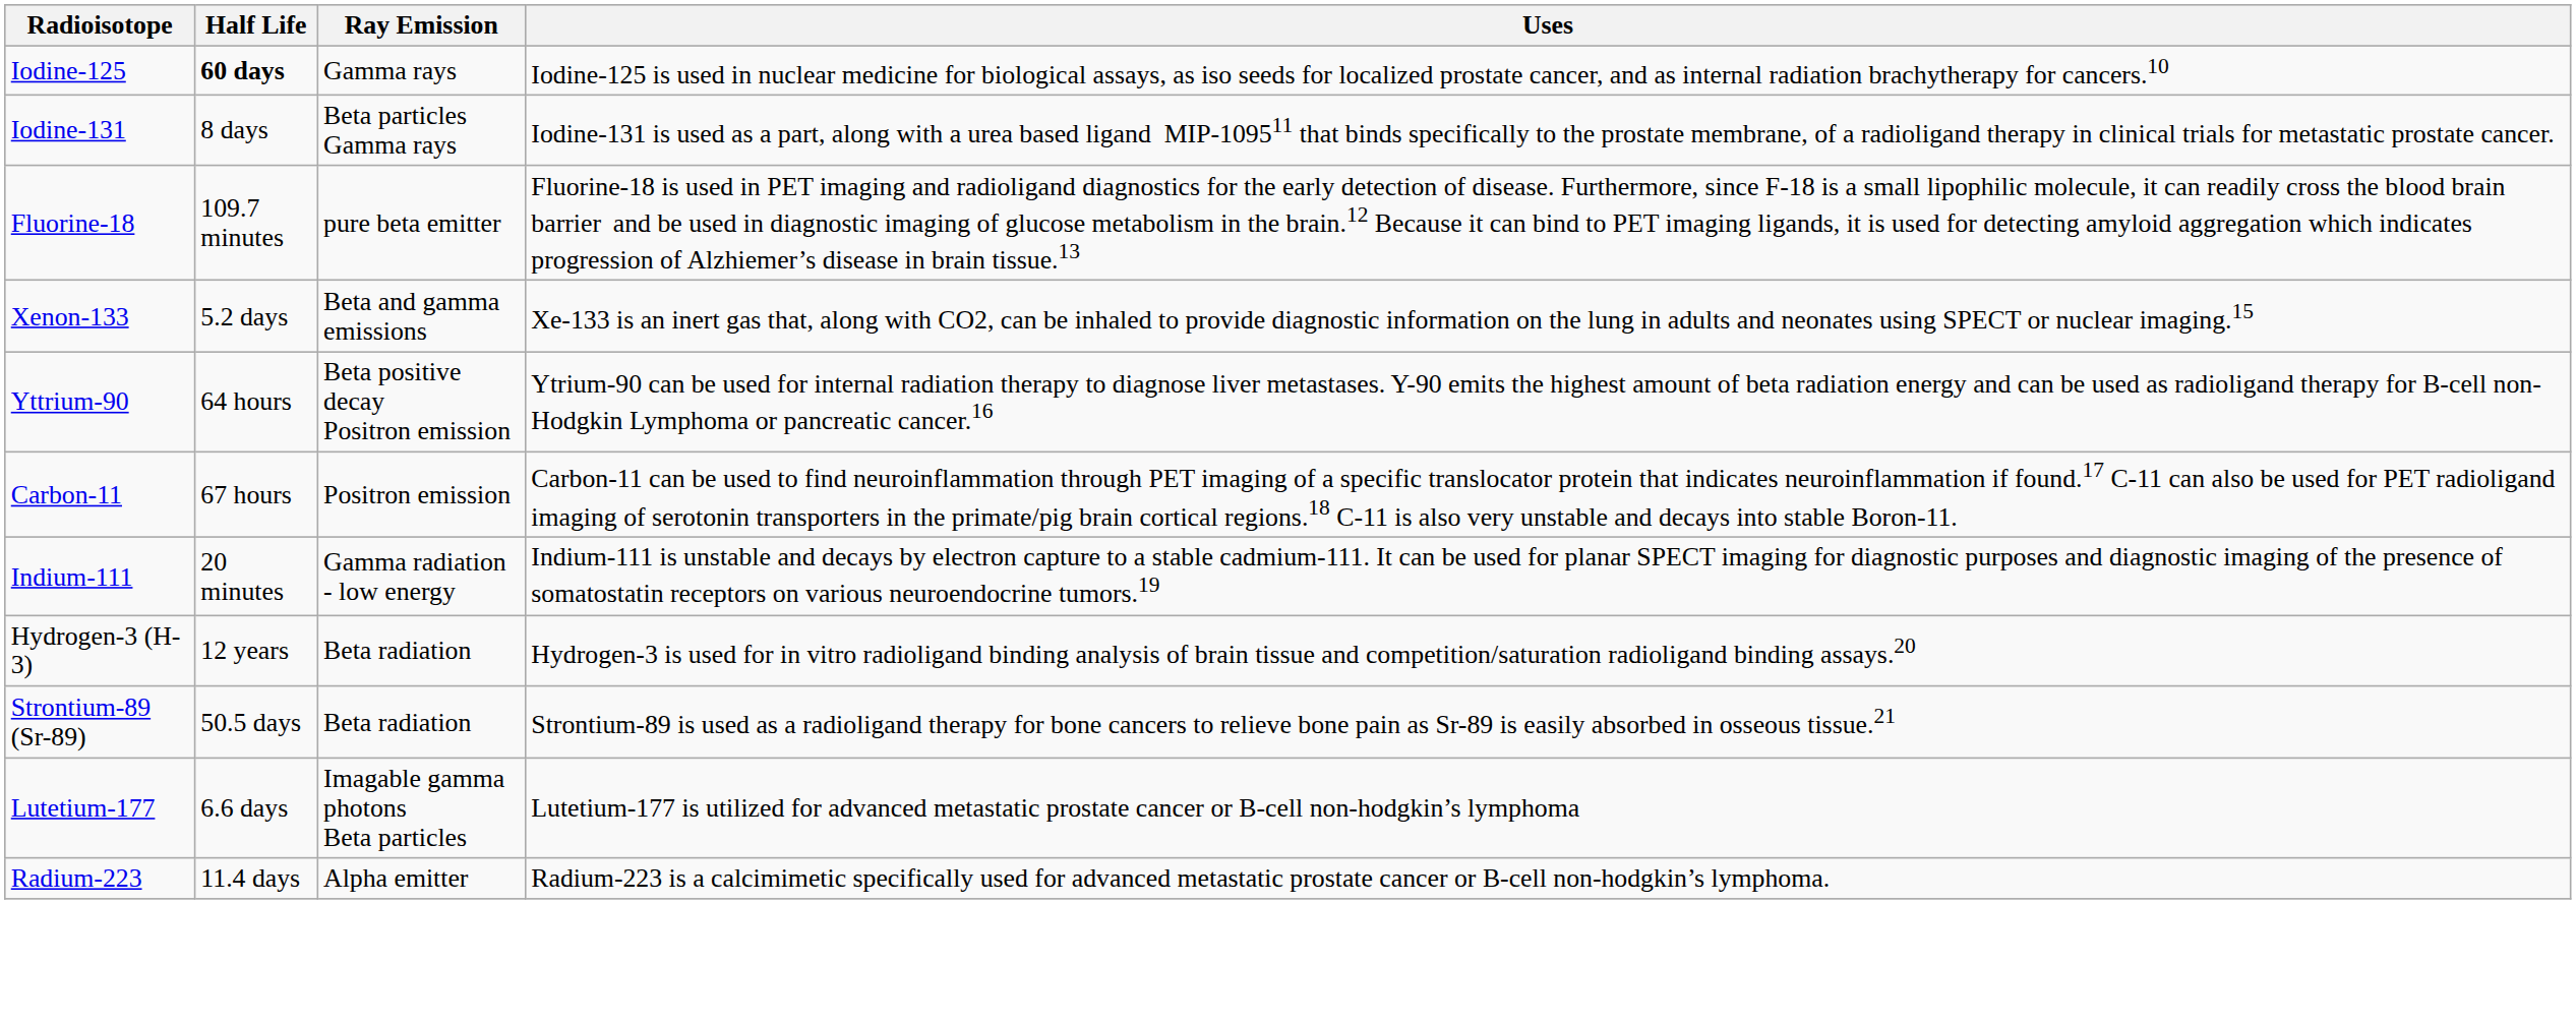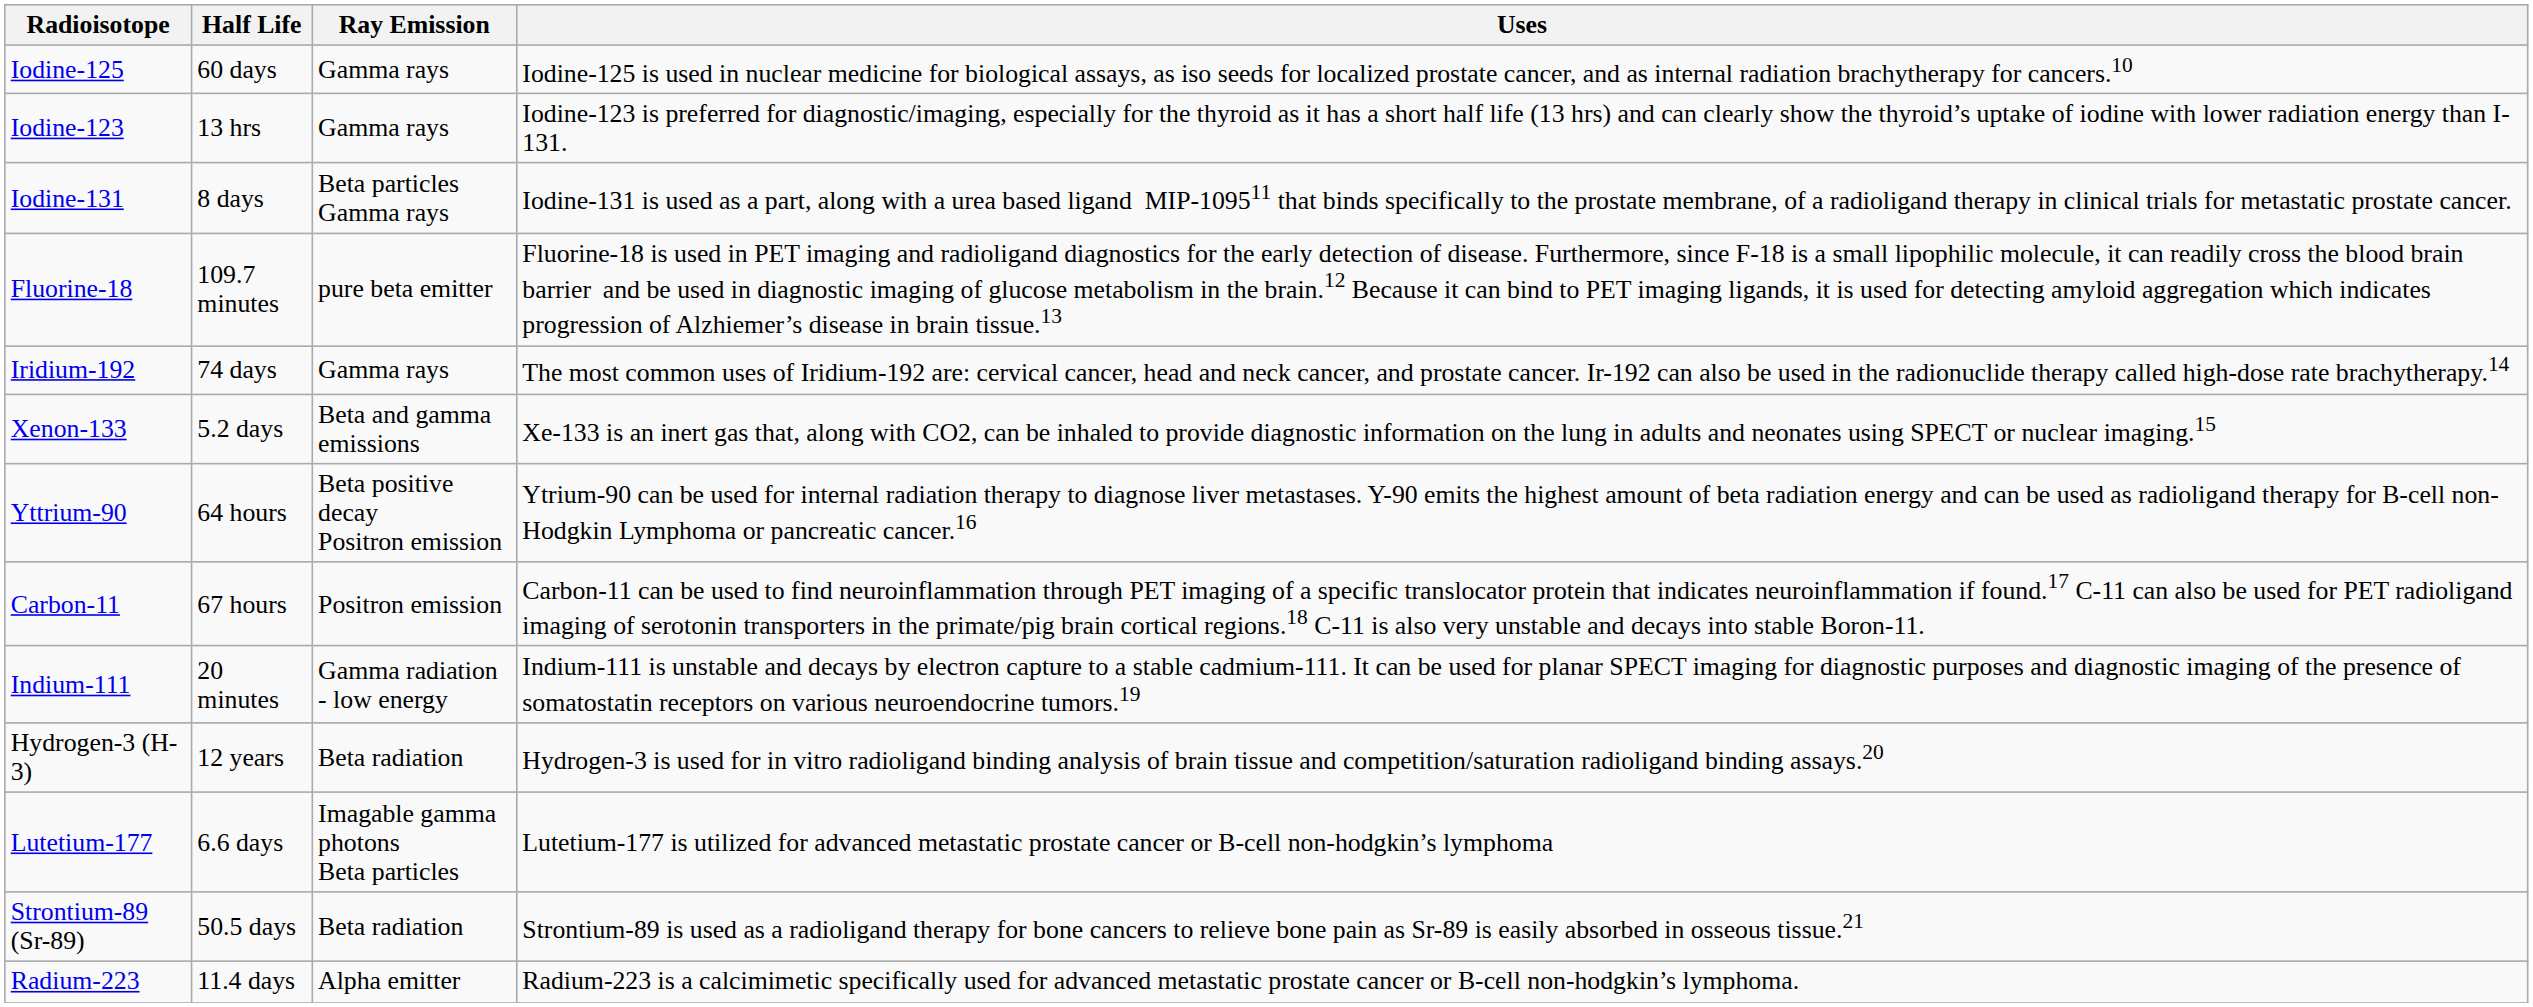Iodine-125 | Half Life: bold -> normal
+ row: Iodine-123 | 13 hrs | Gamma rays | Iodine-123 is preferred for diagnostic/imaging, especially for the thyroid as it has a short half life (13 hrs) and can clearly show the thyroid’s uptake of iodine with lower radiation energy than I-131.
+ row: Iridium-192 | 74 days | Gamma rays | The most common uses of Iridium-192 are: cervical cancer, head and neck cancer, and prostate cancer. Ir-192 can also be used in the radionuclide therapy called high-dose rate brachytherapy.14
rows swapped: Strontium-89 (Sr-89) <-> Lutetium-177
